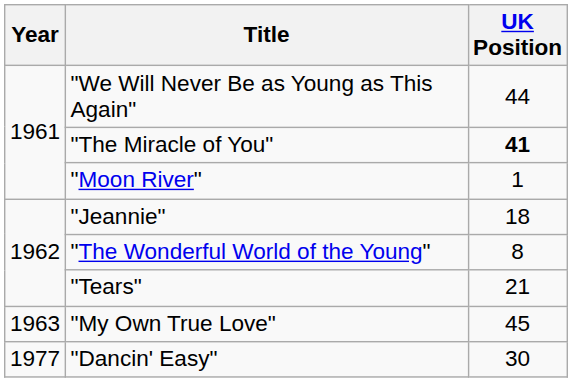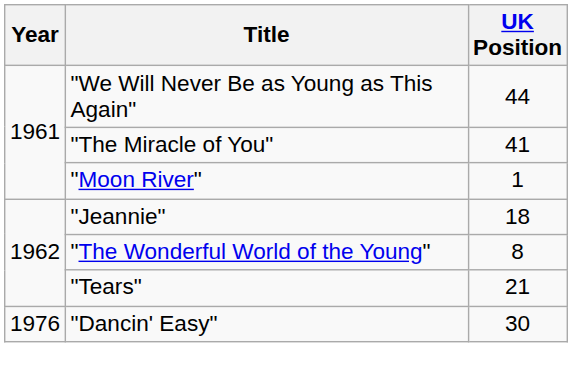"The Miracle of You" | UK Position: bold -> normal
- row: 1963 | "My Own True Love" | 45
"Dancin' Easy" | Year: 1977 -> 1976
